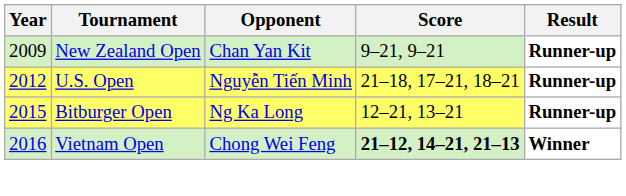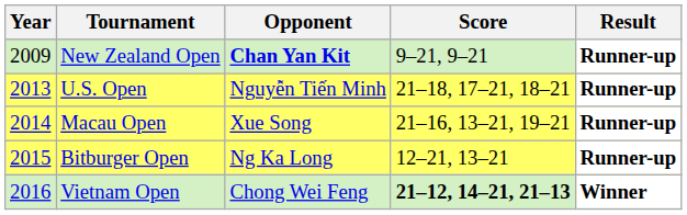New Zealand Open | Opponent: normal -> bold
U.S. Open | Year: 2012 -> 2013
+ row: 2014 | Macau Open | Xue Song | 21–16, 13–21, 19–21 | Runner-up
